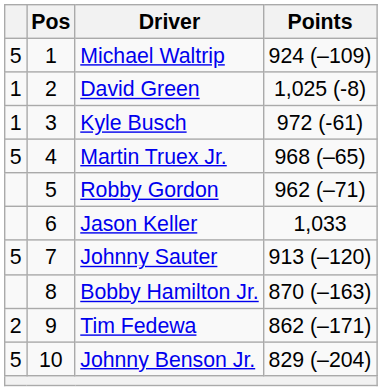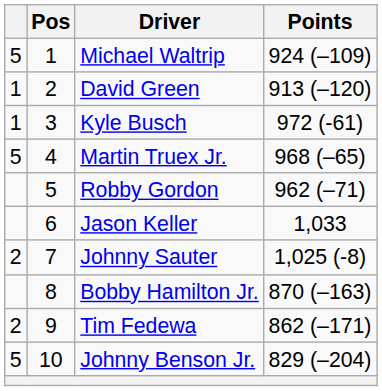David Green | Points: 1,025 (-8) -> 913 (–120)
Johnny Sauter | column 1: 5 -> 2
Johnny Sauter | Points: 913 (–120) -> 1,025 (-8)
